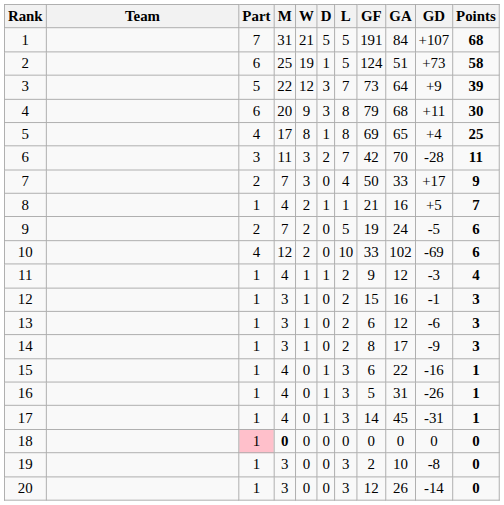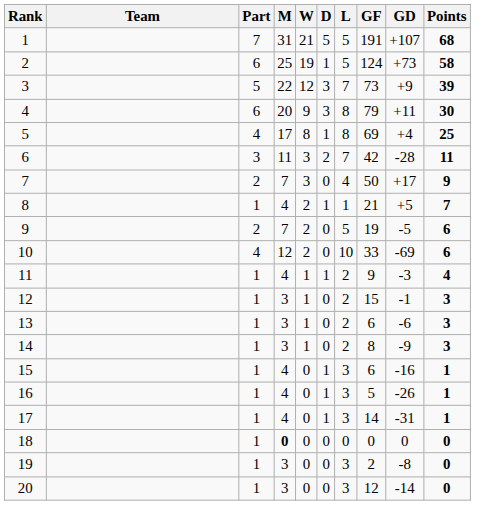- column: GA | 84 | 51 | 64 | 68 | 65 | 70 | 33 | 16 | 24 | 102 | 12 | 16 | 12 | 17 | 22 | 31 | 45 | 0 | 10 | 26
18 | Part: pink background -> no background
